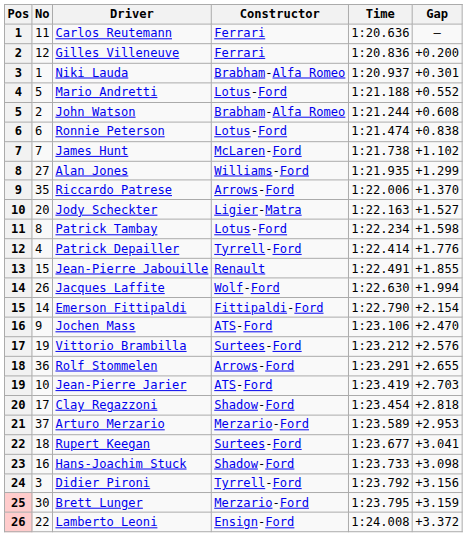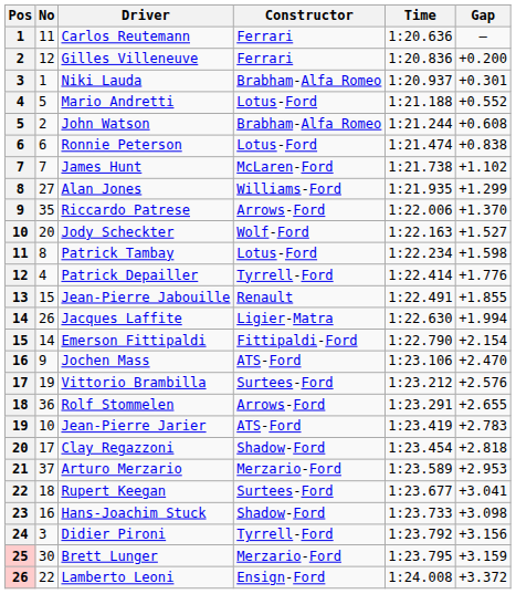Jody Scheckter | Constructor: Ligier-Matra -> Wolf-Ford
Jacques Laffite | Constructor: Wolf-Ford -> Ligier-Matra
Jean-Pierre Jarier | Gap: +2.703 -> +2.783
